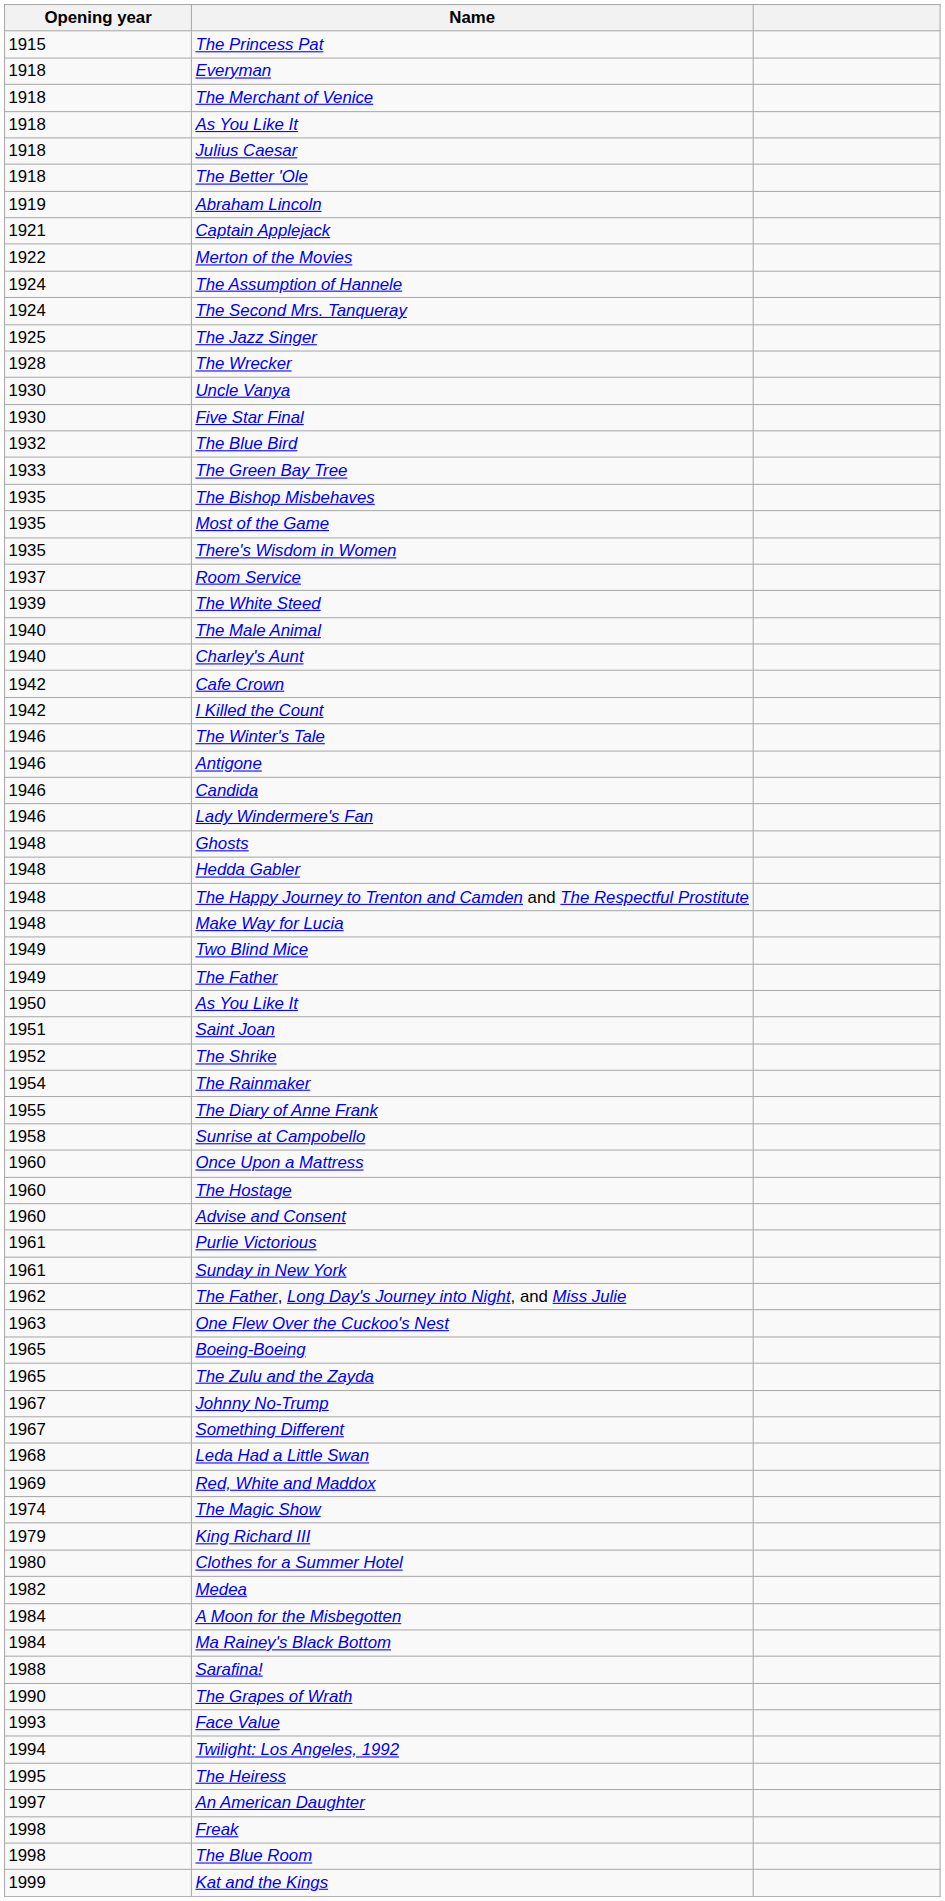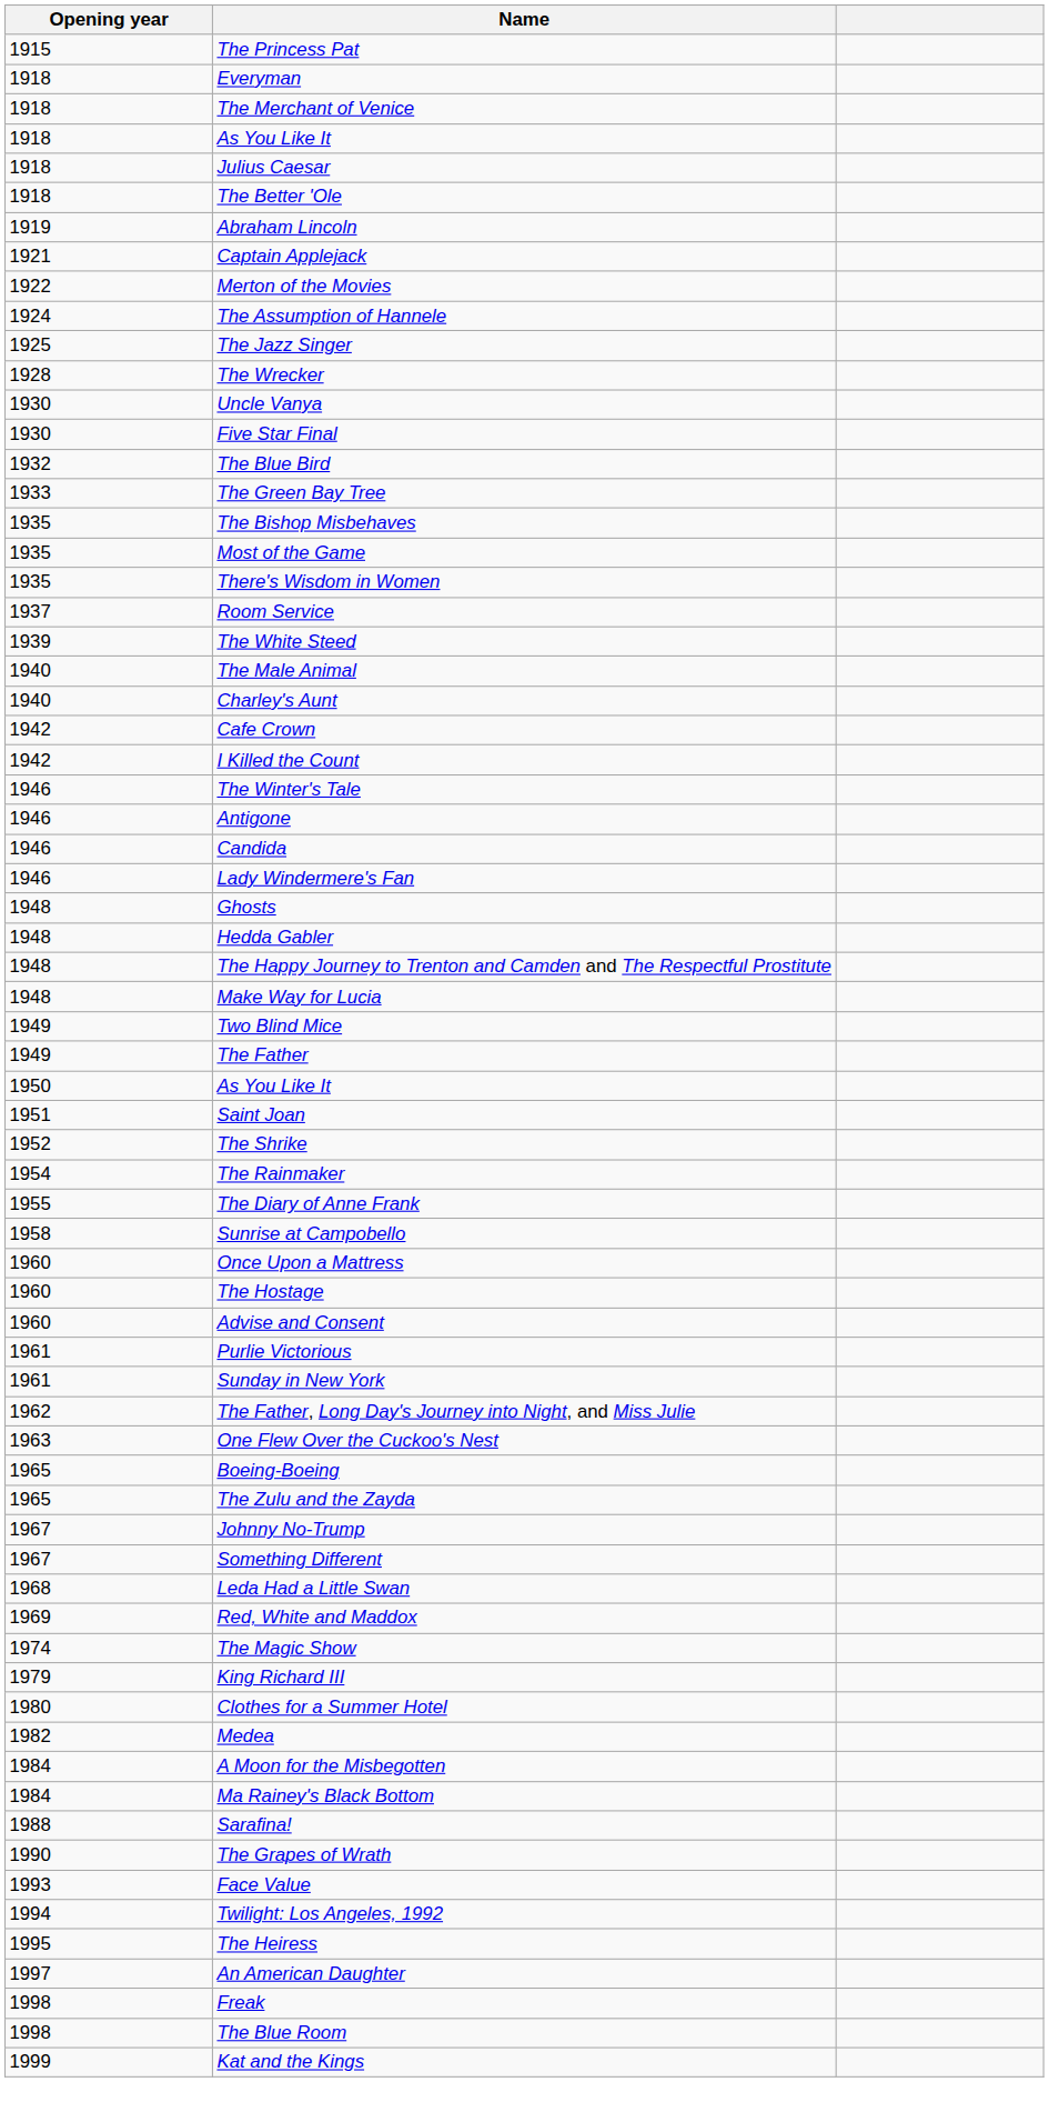- row: 1924 | The Second Mrs. Tanqueray
